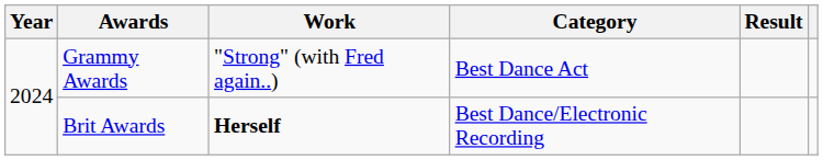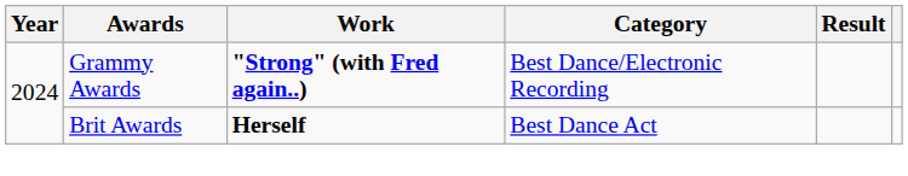Grammy Awards | Work: normal -> bold
Grammy Awards | Category: Best Dance Act -> Best Dance/Electronic Recording
Brit Awards | Category: Best Dance/Electronic Recording -> Best Dance Act
